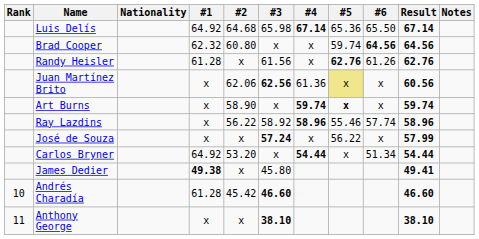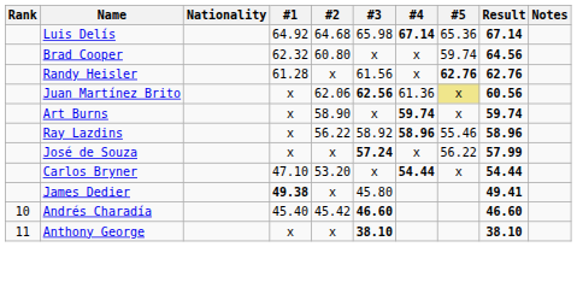- column: #6 | 65.50 | 64.56 | 61.26 | x | x | 57.74 | x | 51.34
Art Burns | #5: bold -> normal
Carlos Bryner | #1: 64.92 -> 47.10
Andrés Charadía | #1: 61.28 -> 45.40
